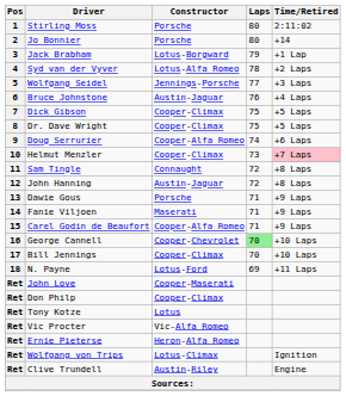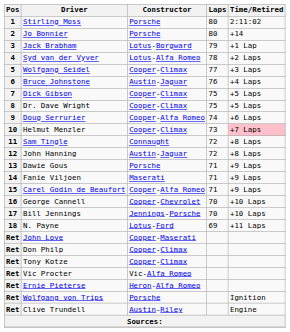Wolfgang Seidel | Constructor: Jennings-Porsche -> Cooper-Climax
George Cannell | Laps: lightgreen background -> no background
Bill Jennings | Constructor: Cooper-Climax -> Jennings-Porsche
Tony Kotze | Constructor: Lotus -> Cooper-Climax
Wolfgang von Trips | Constructor: Lotus-Climax -> Porsche
